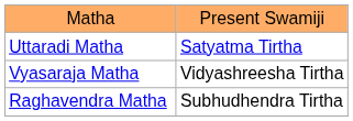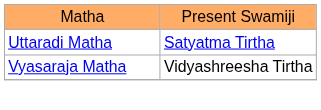- row: Raghavendra Matha | Subhudhendra Tirtha
